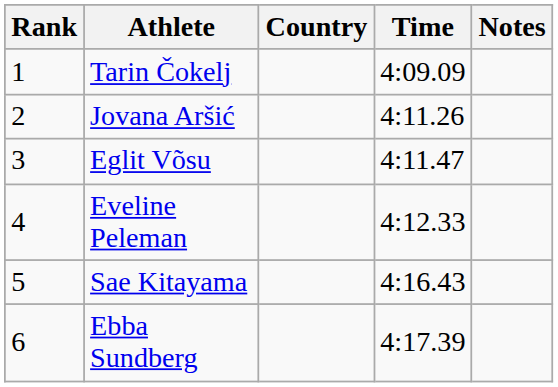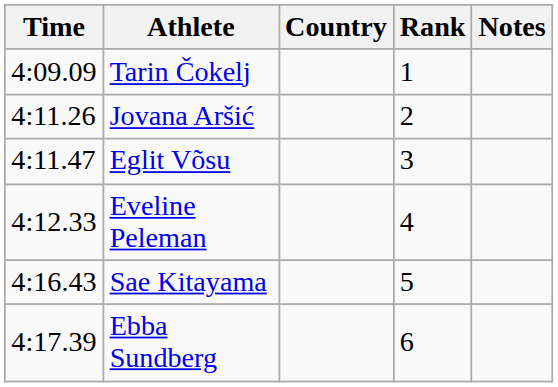columns swapped: Rank <-> Time
